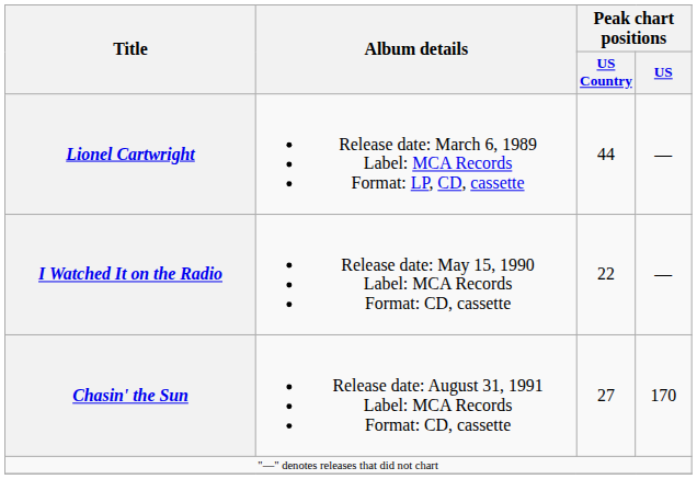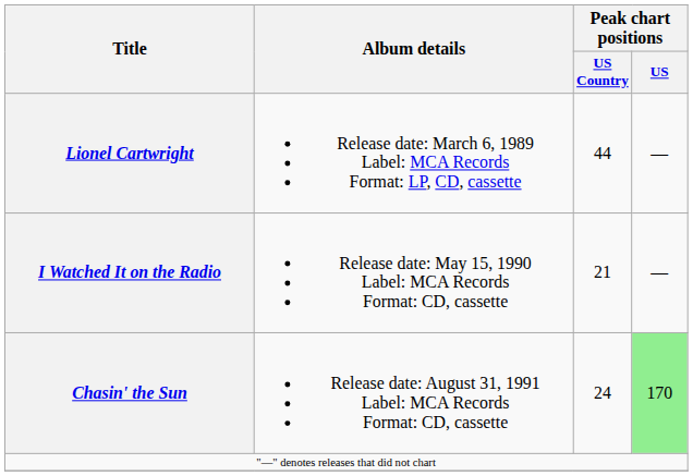I Watched It on the Radio | Peak chart positions / US Country: 22 -> 21
Chasin' the Sun | Peak chart positions / US Country: 27 -> 24
Chasin' the Sun | Peak chart positions / US: no background -> lightgreen background
